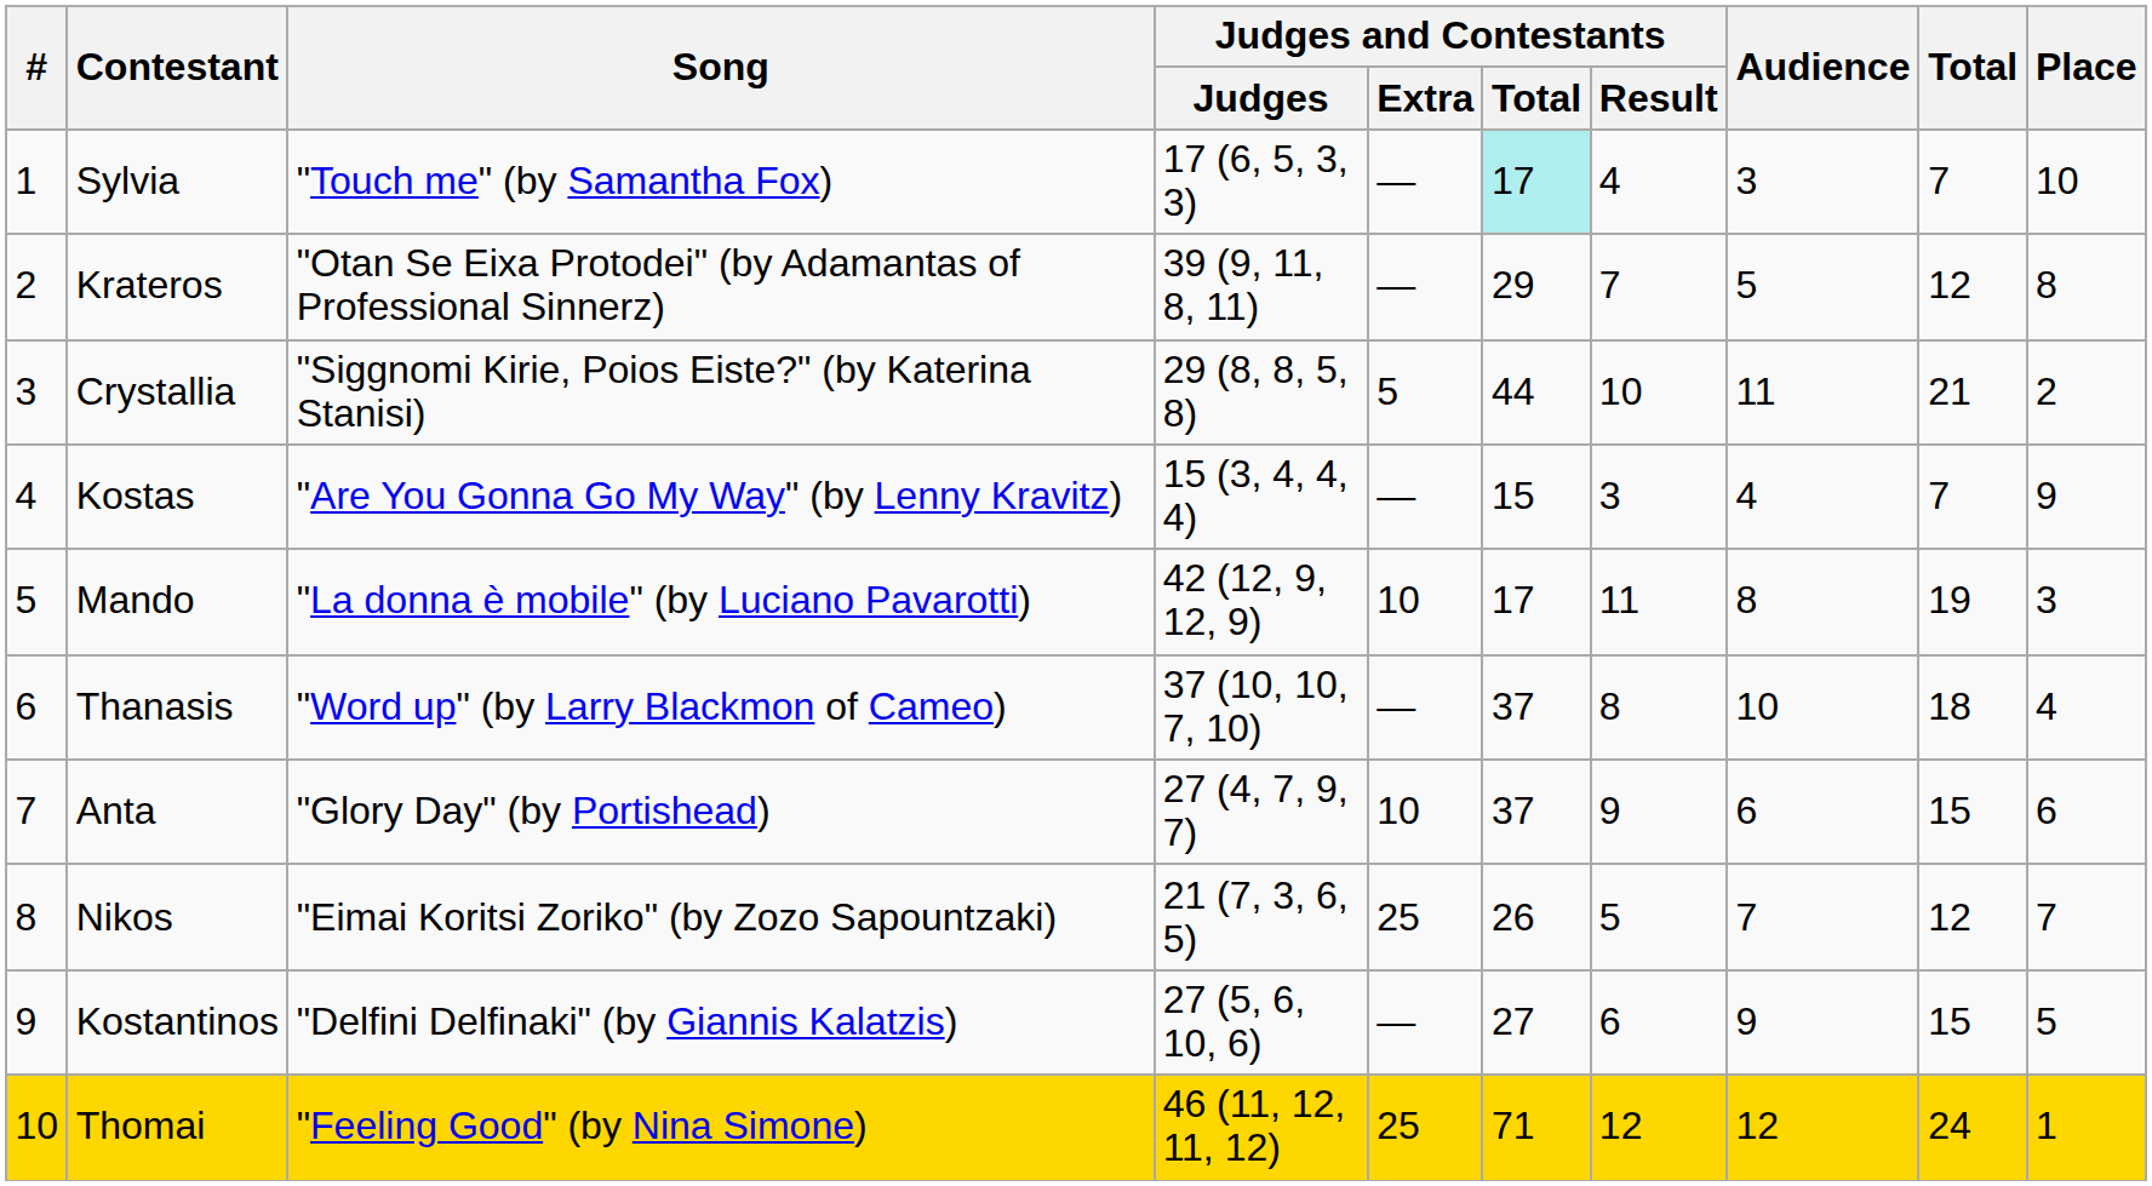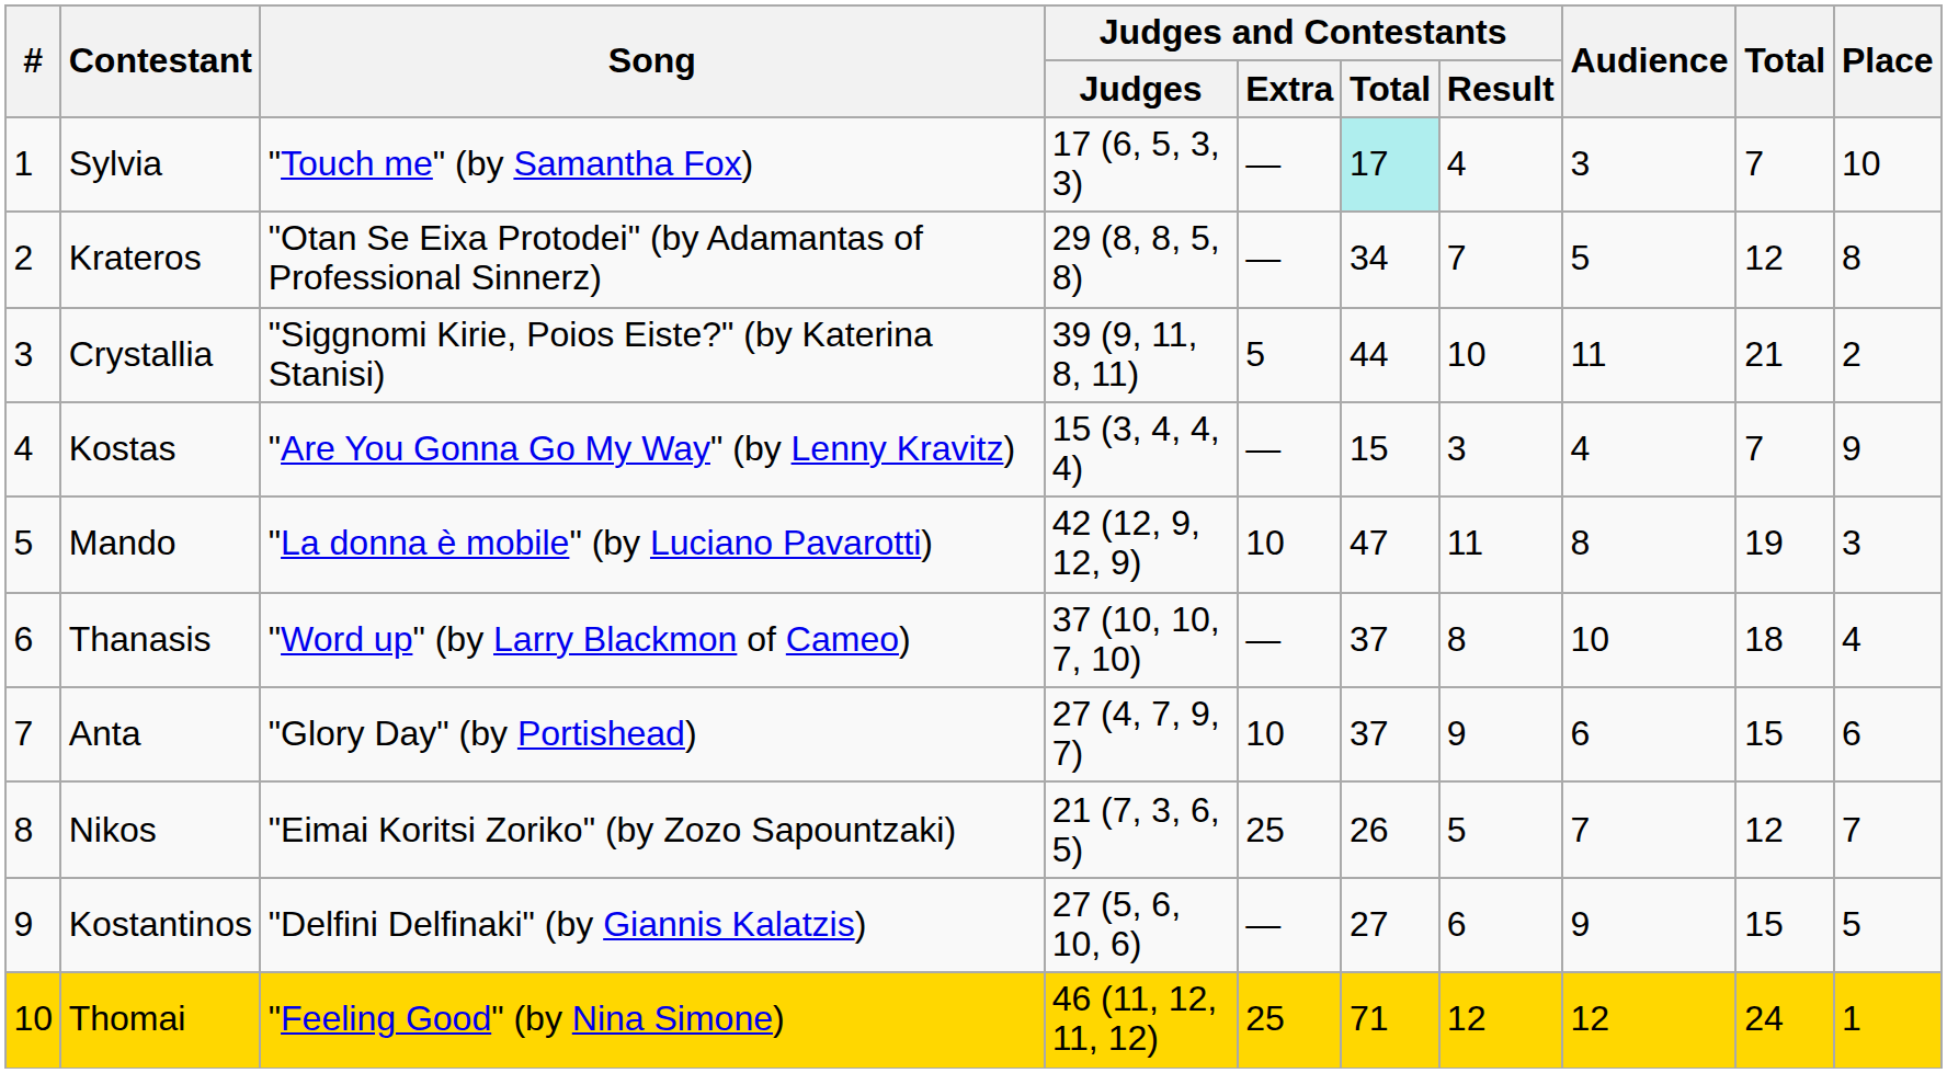Krateros | Judges and Contestants / Judges: 39 (9, 11, 8, 11) -> 29 (8, 8, 5, 8)
Krateros | Judges and Contestants / Total: 29 -> 34
Crystallia | Judges and Contestants / Judges: 29 (8, 8, 5, 8) -> 39 (9, 11, 8, 11)
Mando | Judges and Contestants / Total: 17 -> 47
